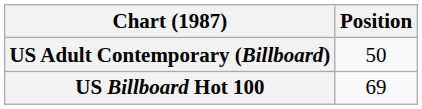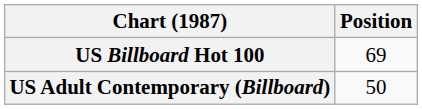rows swapped: US Billboard Hot 100 <-> US Adult Contemporary (Billboard)
